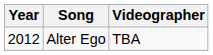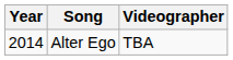Alter Ego | Year: 2012 -> 2014
